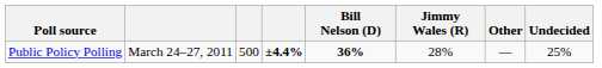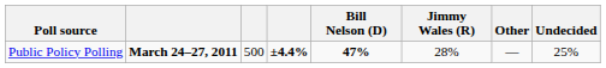Public Policy Polling | column 2: normal -> bold
Public Policy Polling | Bill Nelson (D): 36% -> 47%
